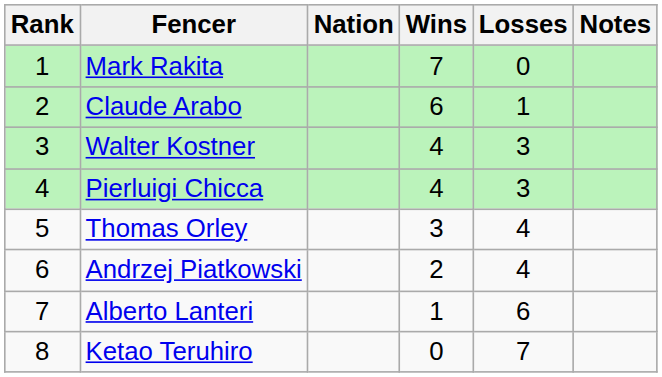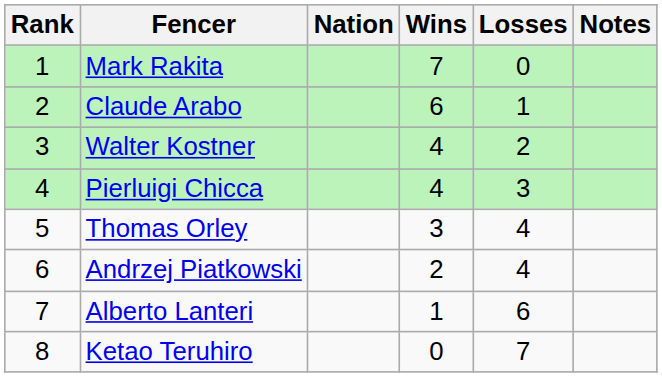Walter Kostner | Losses: 3 -> 2
